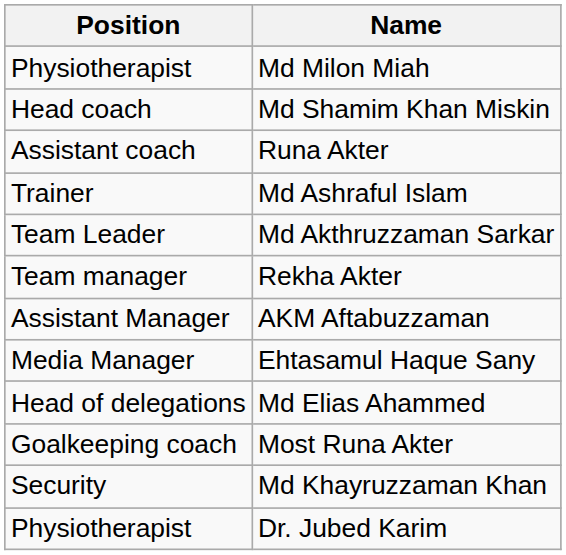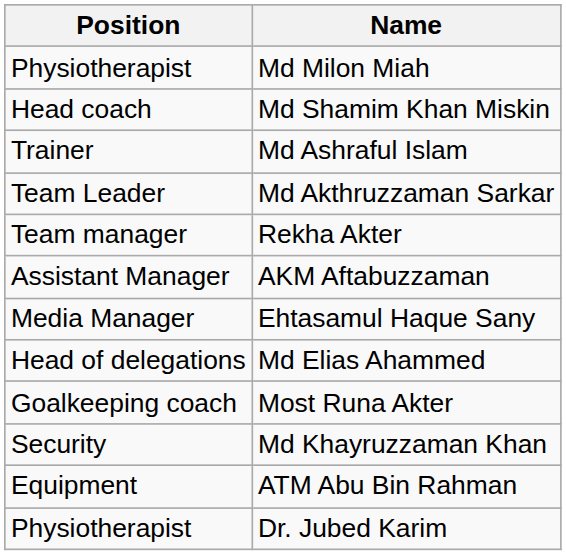- row: Assistant coach | Runa Akter
+ row: Equipment | ATM Abu Bin Rahman
